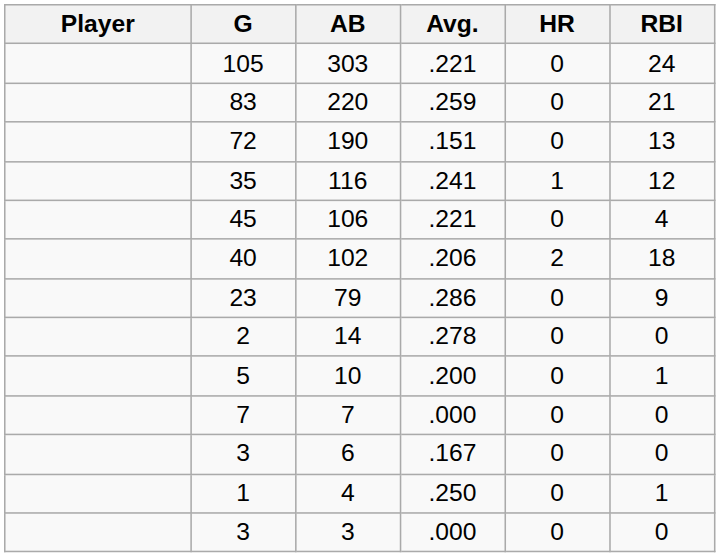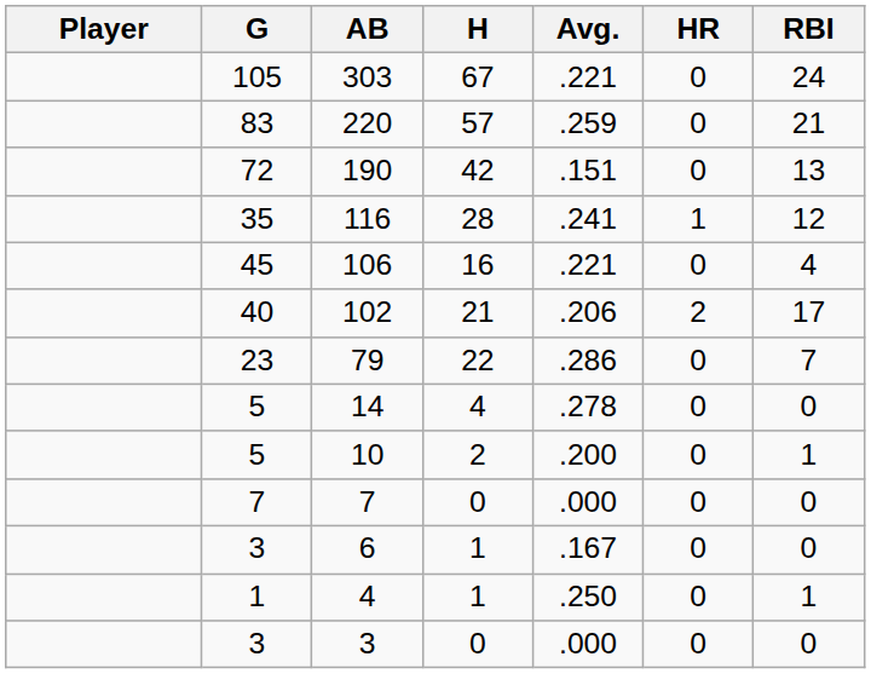+ column: H | 67 | 57 | 42 | 28 | 16 | 21 | 22 | 4 | 2 | 0 | 1 | 1 | 0
102 | RBI: 18 -> 17
79 | RBI: 9 -> 7
14 | G: 2 -> 5
